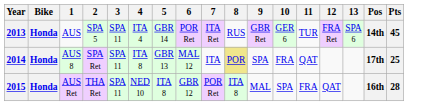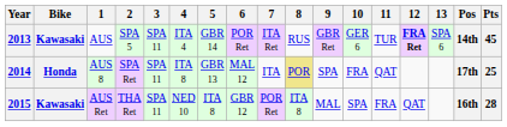2013 | Bike: Honda -> Kawasaki
2013 | 12: normal -> bold
2015 | Bike: Honda -> Kawasaki
